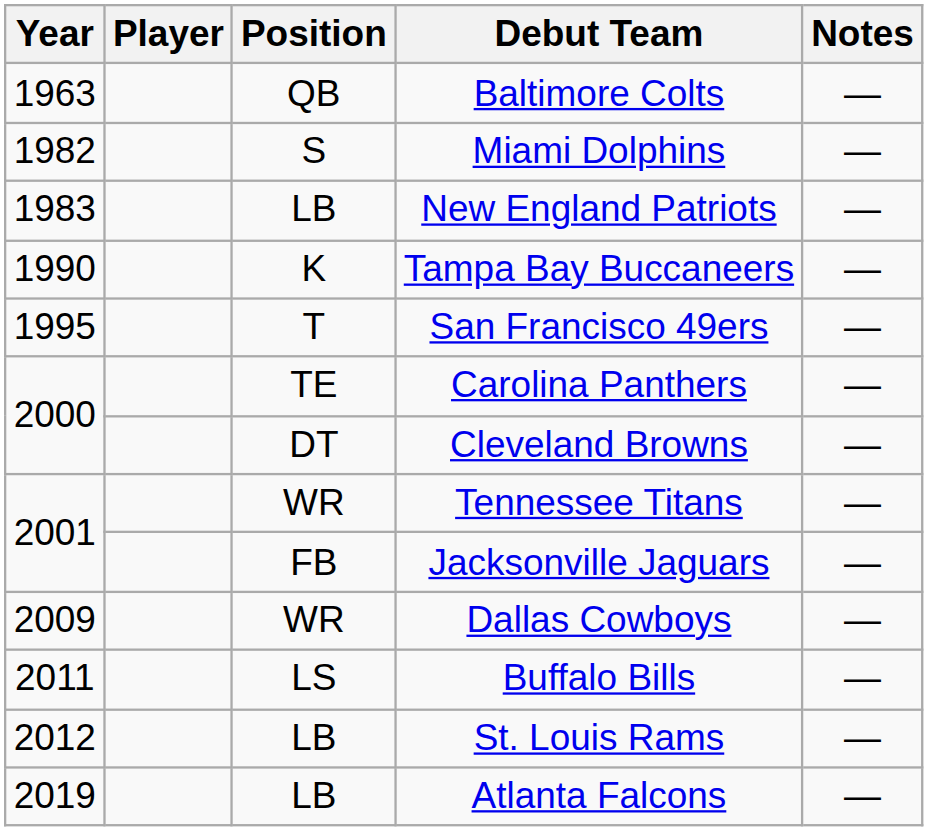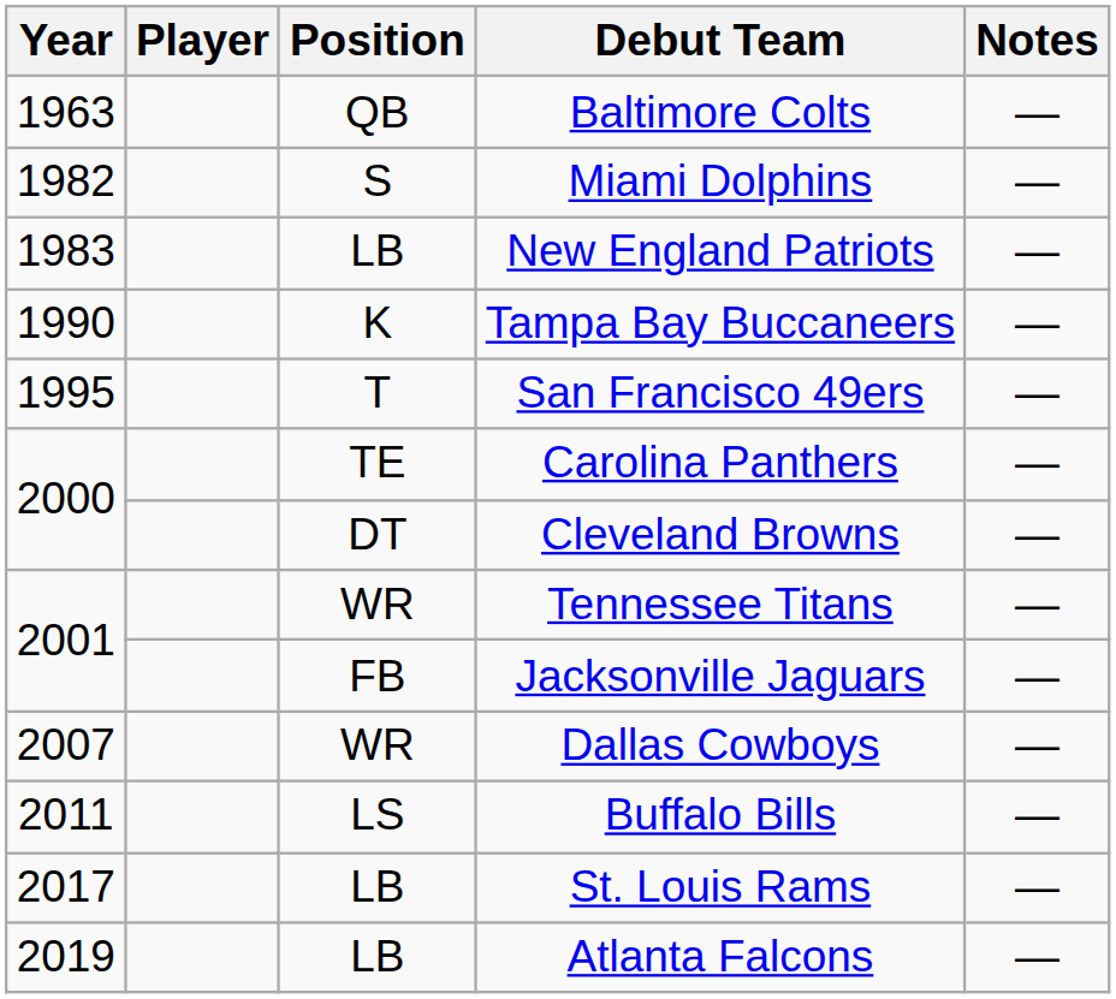Dallas Cowboys | Year: 2009 -> 2007
St. Louis Rams | Year: 2012 -> 2017
